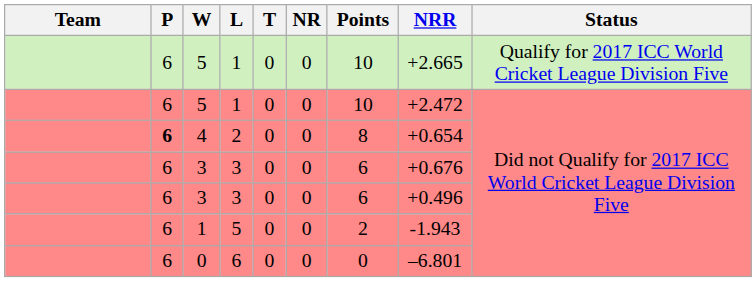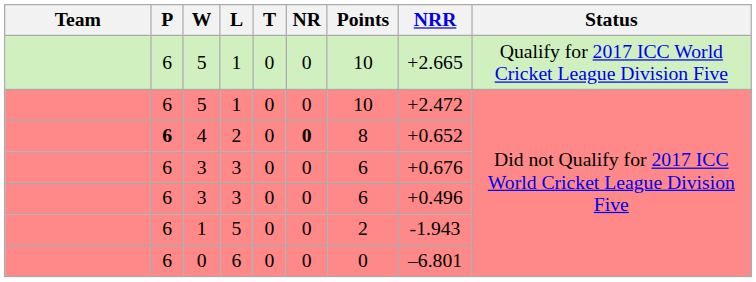4 | NR: normal -> bold
4 | NRR: +0.654 -> +0.652
